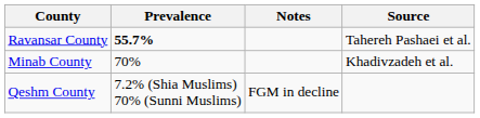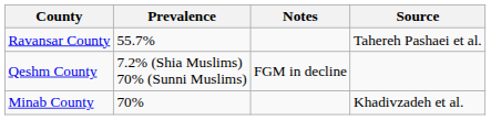Ravansar County | Prevalence: bold -> normal
rows swapped: Minab County <-> Qeshm County
